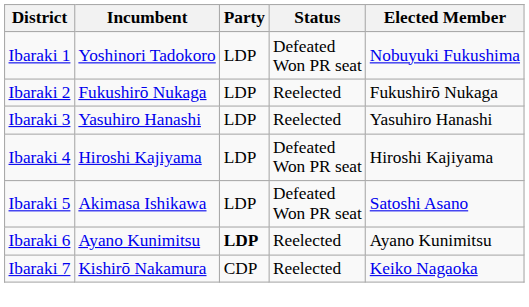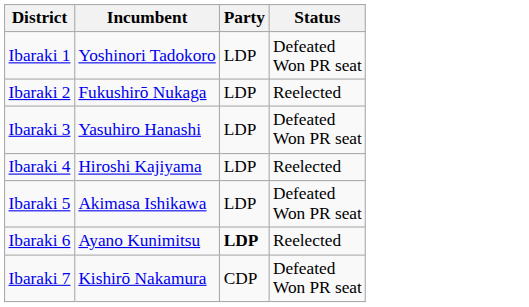- column: Elected Member | Nobuyuki Fukushima | Fukushirō Nukaga | Yasuhiro Hanashi | Hiroshi Kajiyama | Satoshi Asano | Ayano Kunimitsu | Keiko Nagaoka
Ibaraki 3 | Status: Reelected -> Defeated Won PR seat
Ibaraki 4 | Status: Defeated Won PR seat -> Reelected
Ibaraki 7 | Status: Reelected -> Defeated Won PR seat
